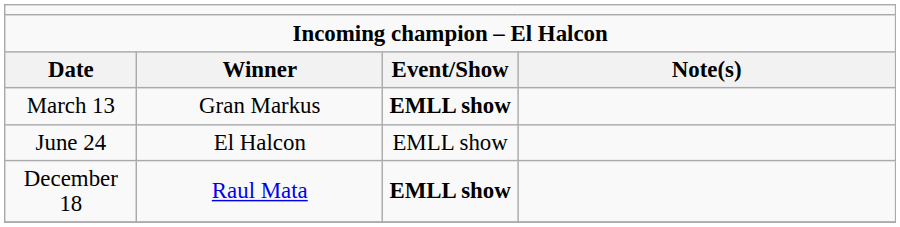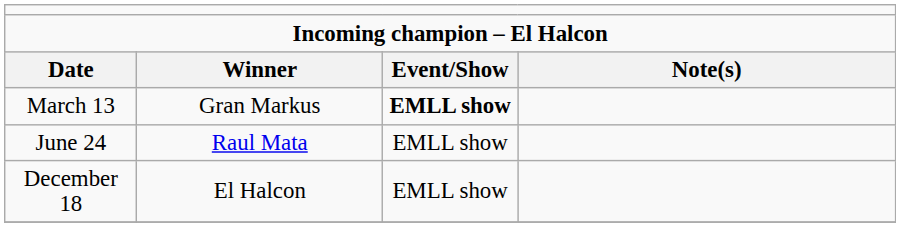June 24 | column 2: El Halcon -> Raul Mata
December 18 | column 2: Raul Mata -> El Halcon
December 18 | column 3: bold -> normal
